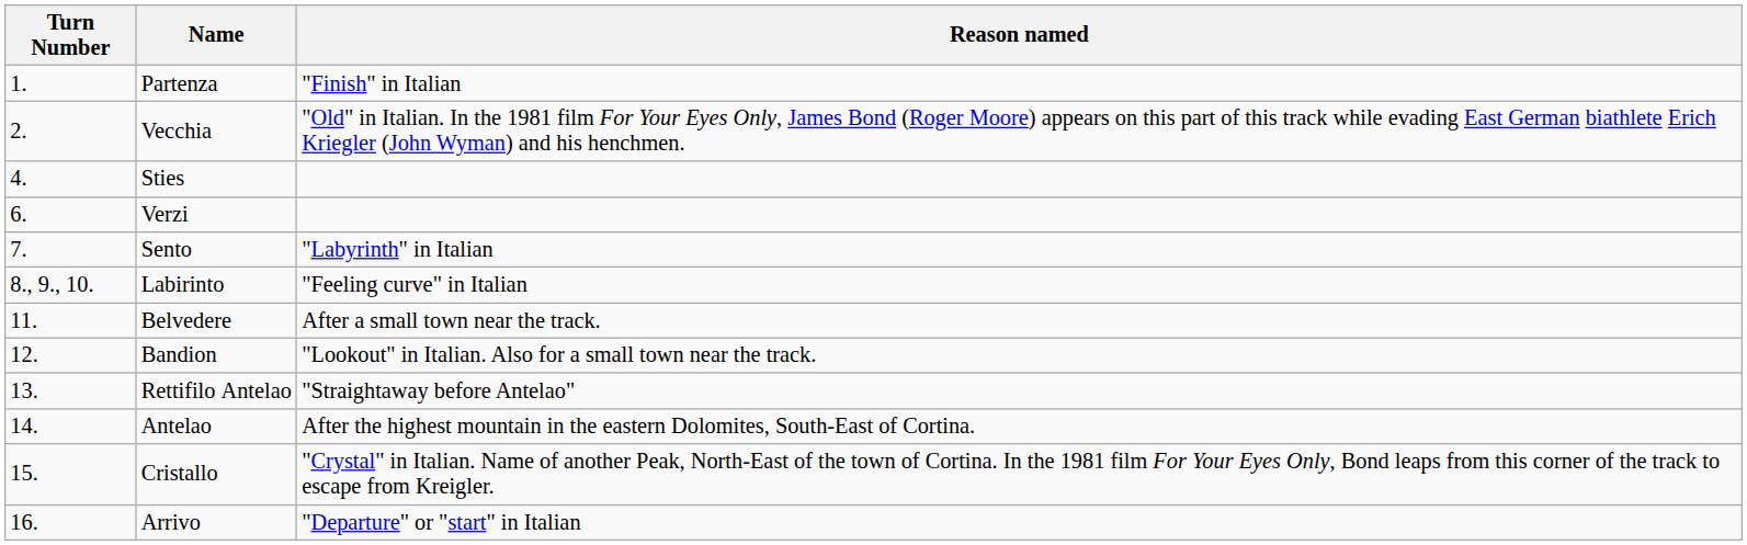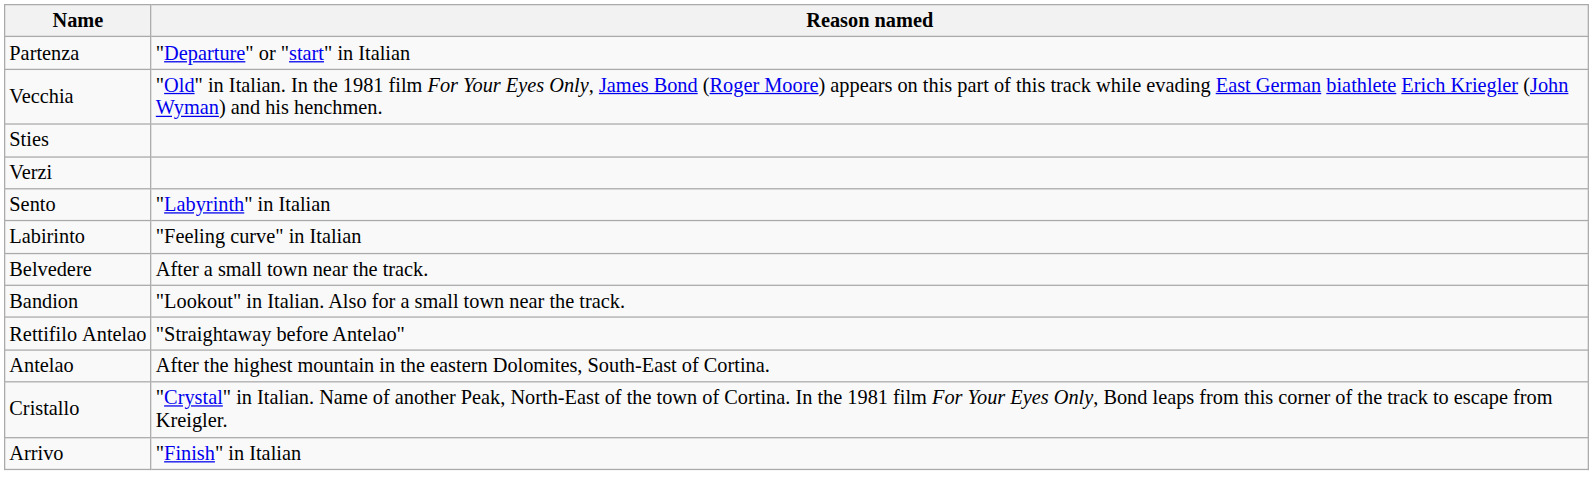- column: Turn Number | 1. | 2. | 4. | 6. | 7. | 8., 9., 10. | 11. | 12. | 13. | 14. | 15. | 16.
Partenza | Reason named: "Finish" in Italian -> "Departure" or "start" in Italian
Arrivo | Reason named: "Departure" or "start" in Italian -> "Finish" in Italian
